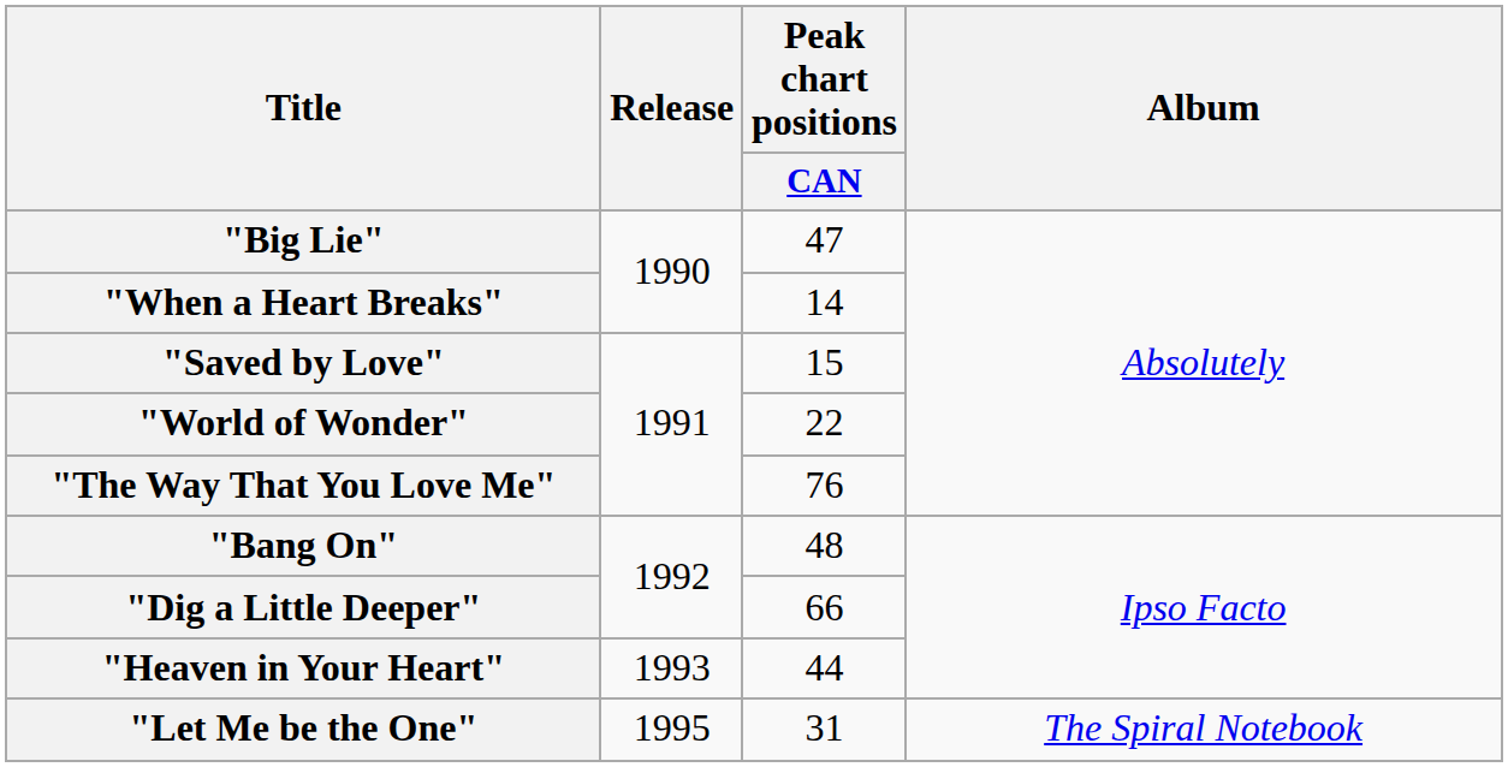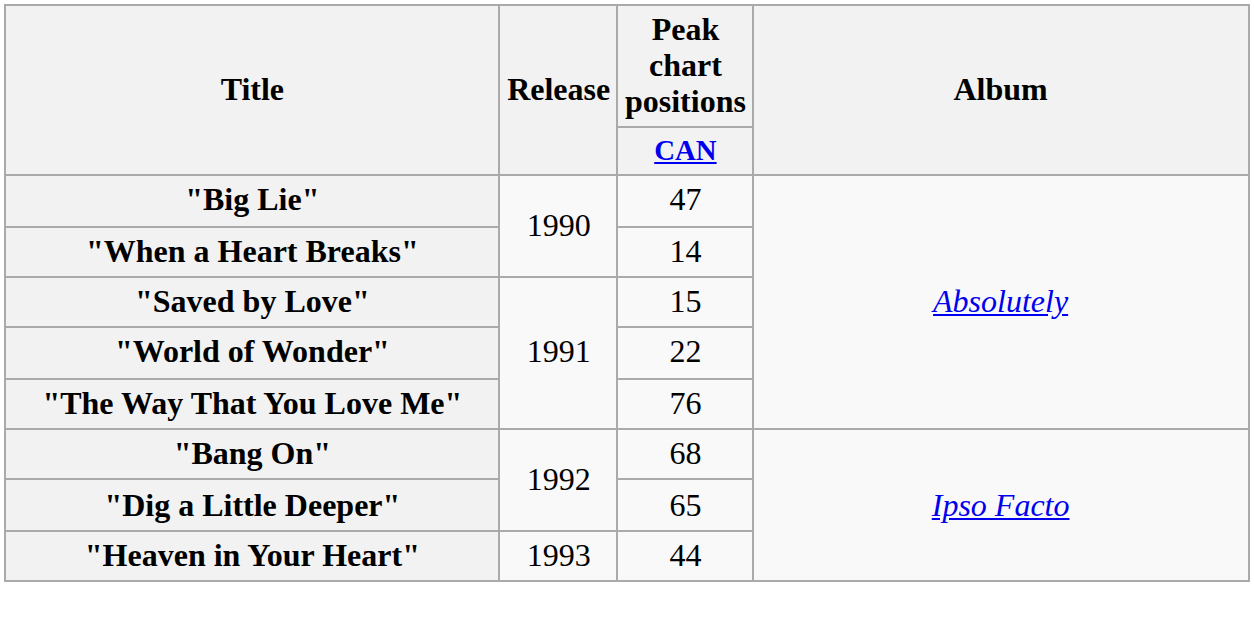"Bang On" | Peak chart positions / CAN: 48 -> 68
"Dig a Little Deeper" | Peak chart positions / CAN: 66 -> 65
- row: "Let Me be the One" | 1995 | 31 | The Spiral Notebook
